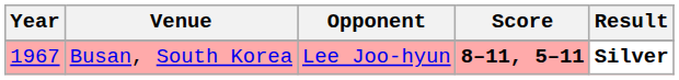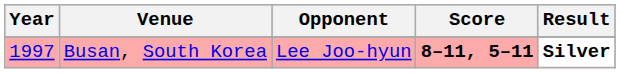Busan, South Korea | Year: 1967 -> 1997
